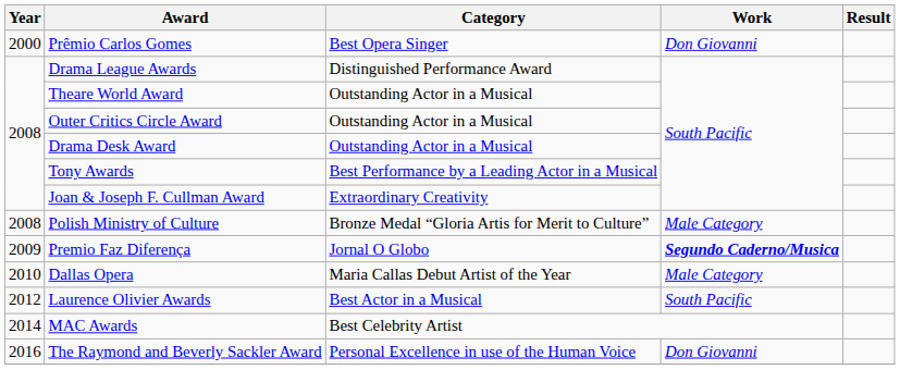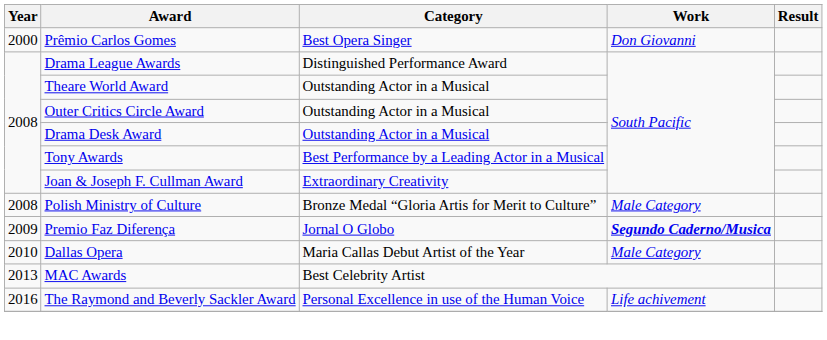- row: 2012 | Laurence Olivier Awards | Best Actor in a Musical | South Pacific
MAC Awards | Year: 2014 -> 2013
The Raymond and Beverly Sackler Award | Work: Don Giovanni -> Life achivement
